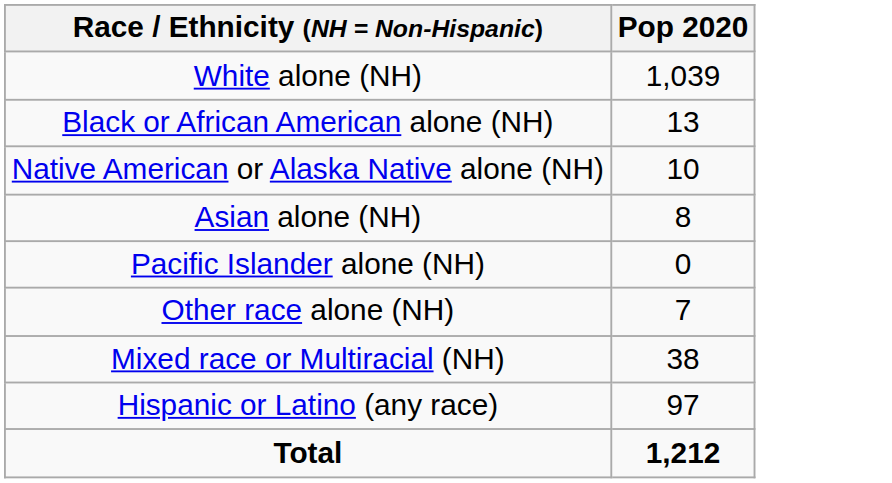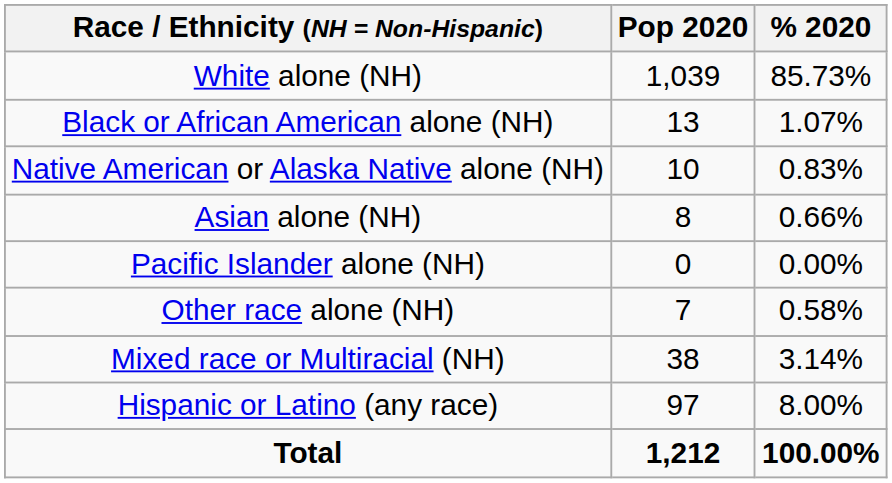+ column: % 2020 | 85.73% | 1.07% | 0.83% | 0.66% | 0.00% | 0.58% | 3.14% | 8.00% | 100.00%
